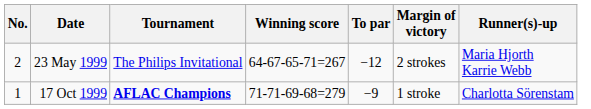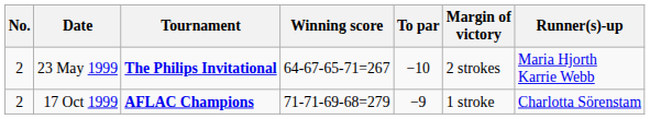23 May 1999 | Tournament: normal -> bold
23 May 1999 | To par: −12 -> −10
17 Oct 1999 | No.: 1 -> 2
